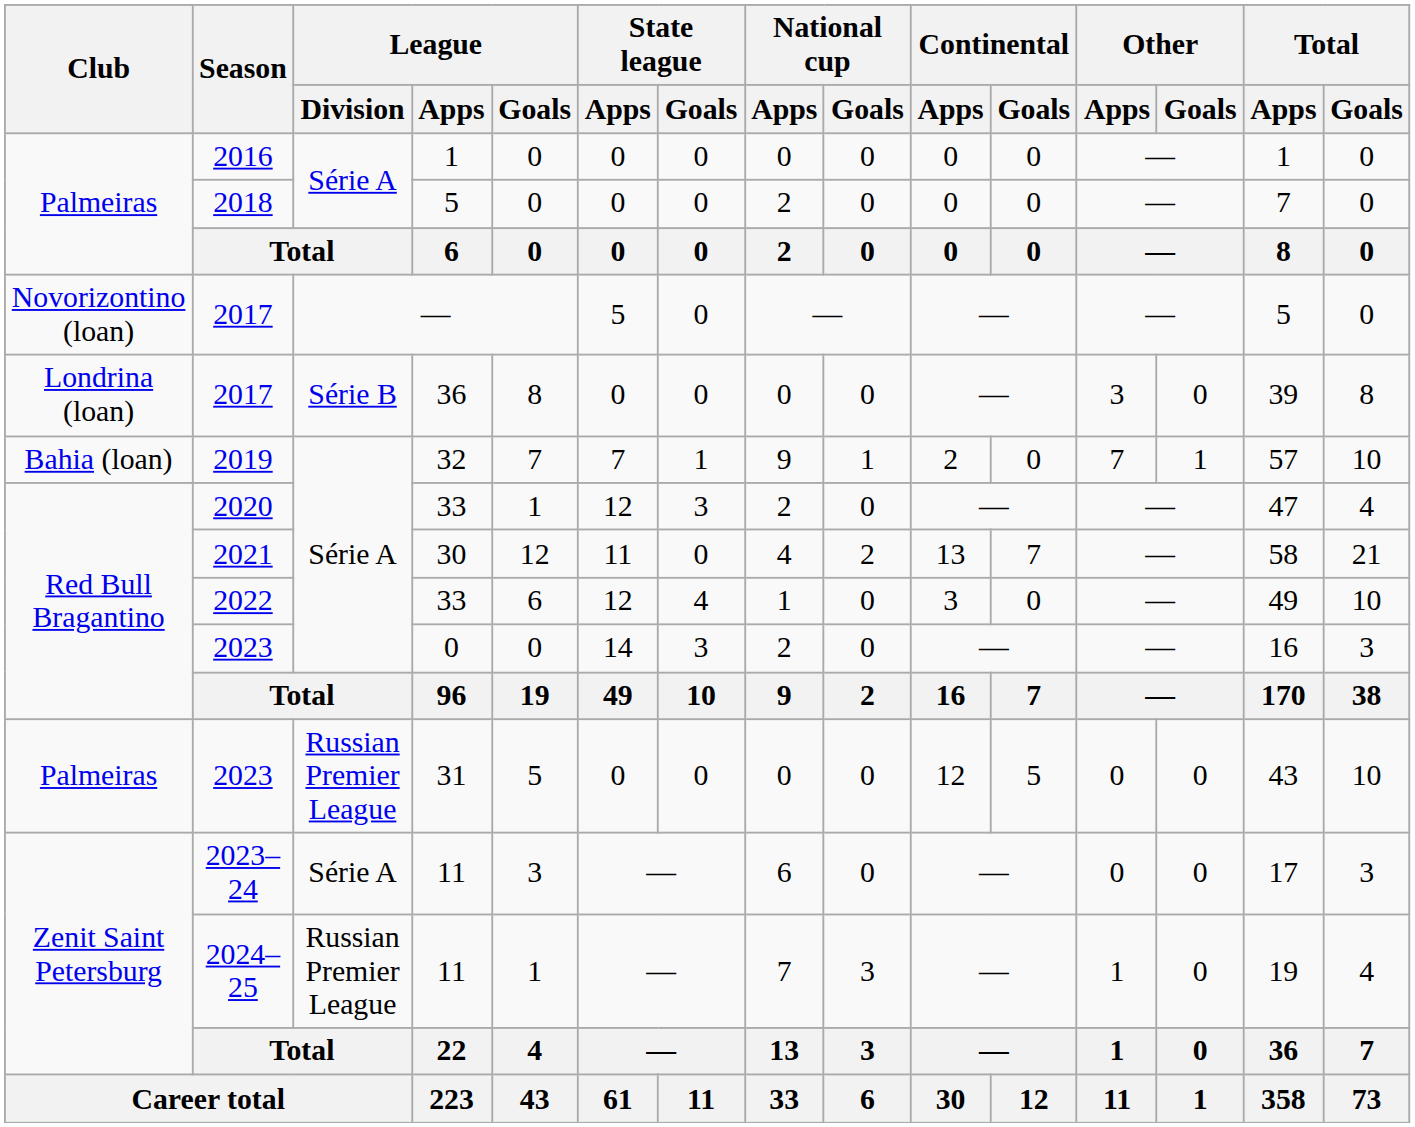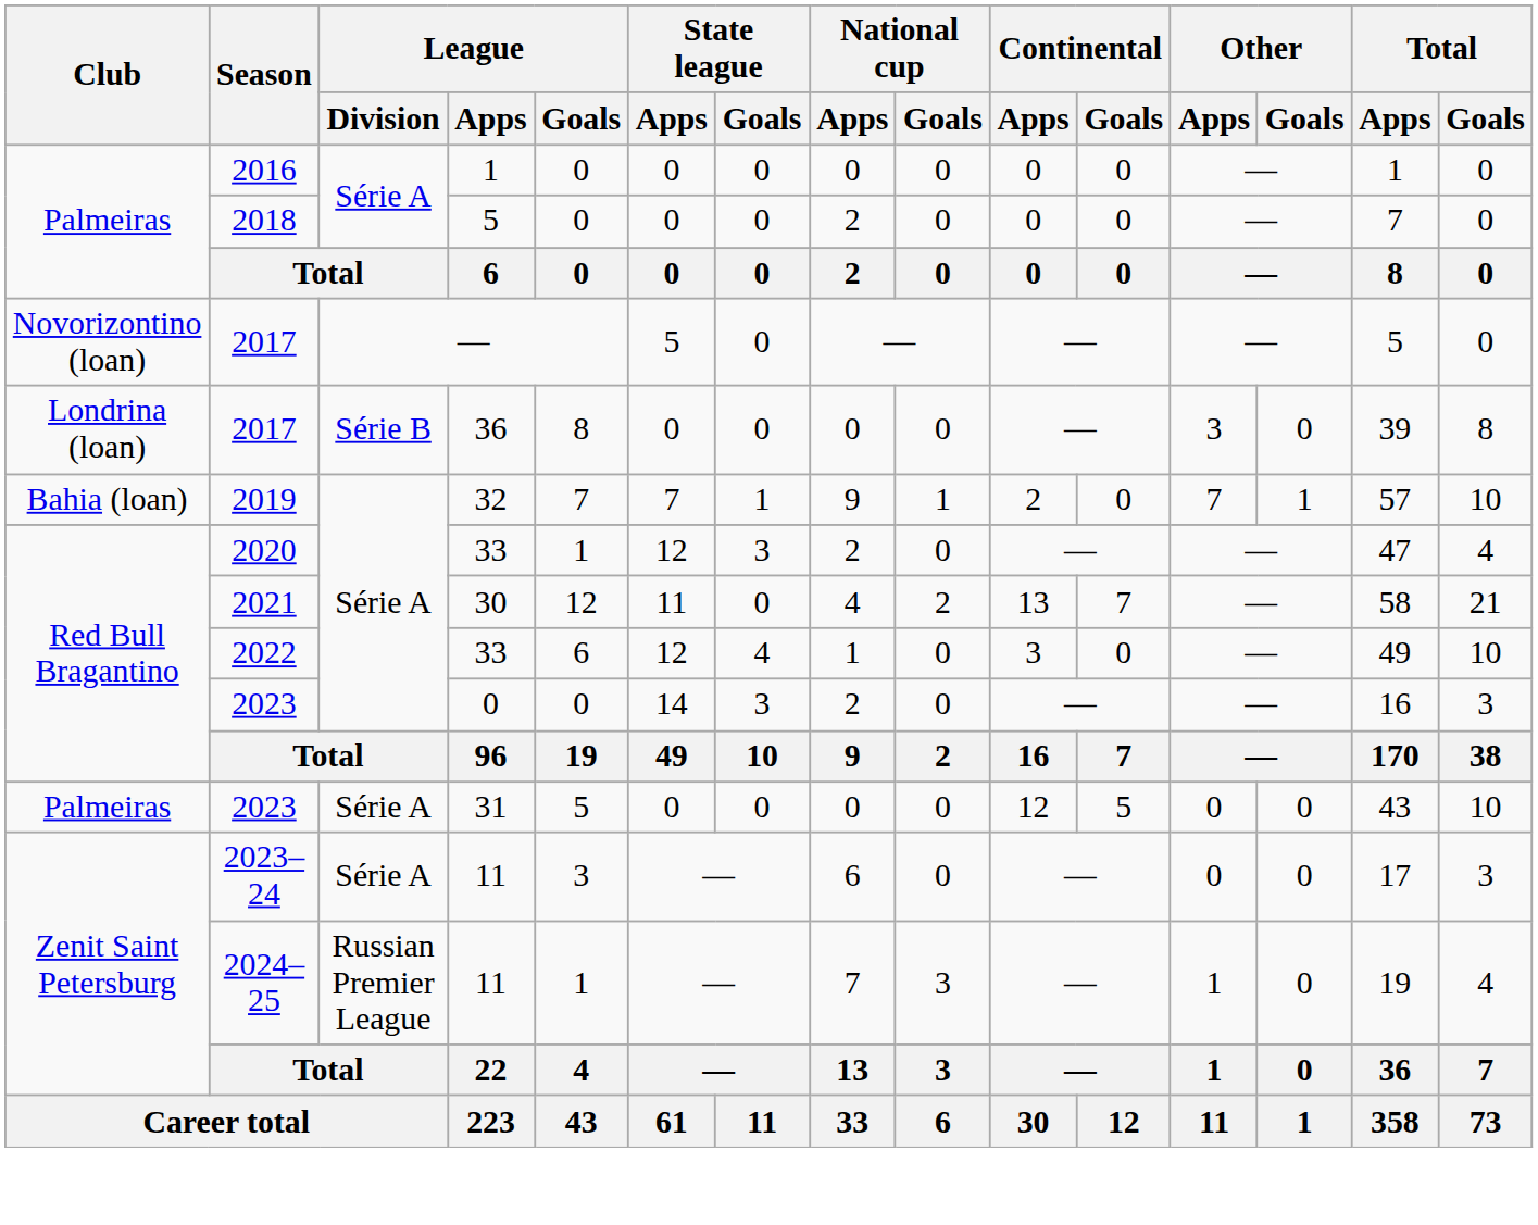2023 / 31 | League / Division: Russian Premier League -> Série A
